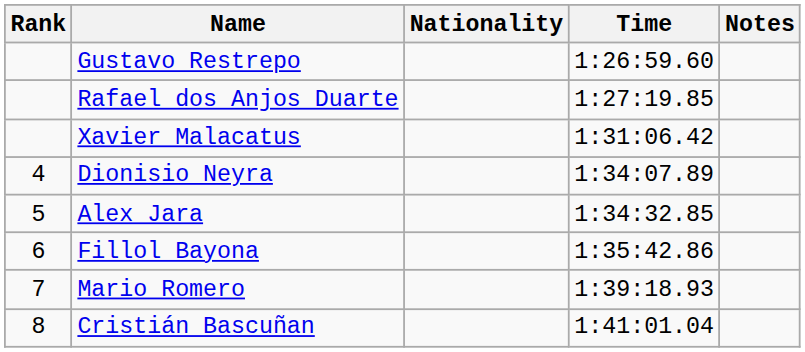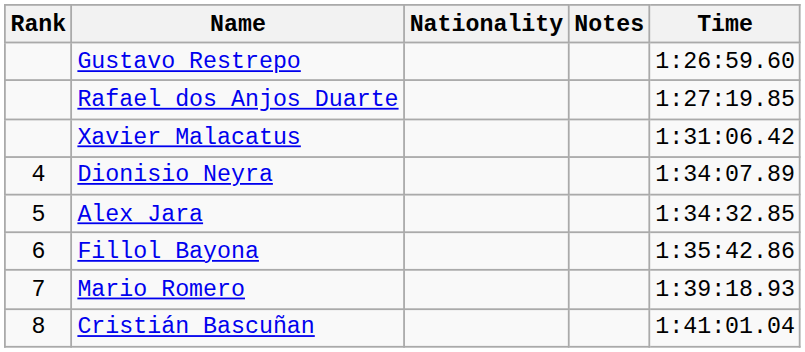columns swapped: Time <-> Notes
